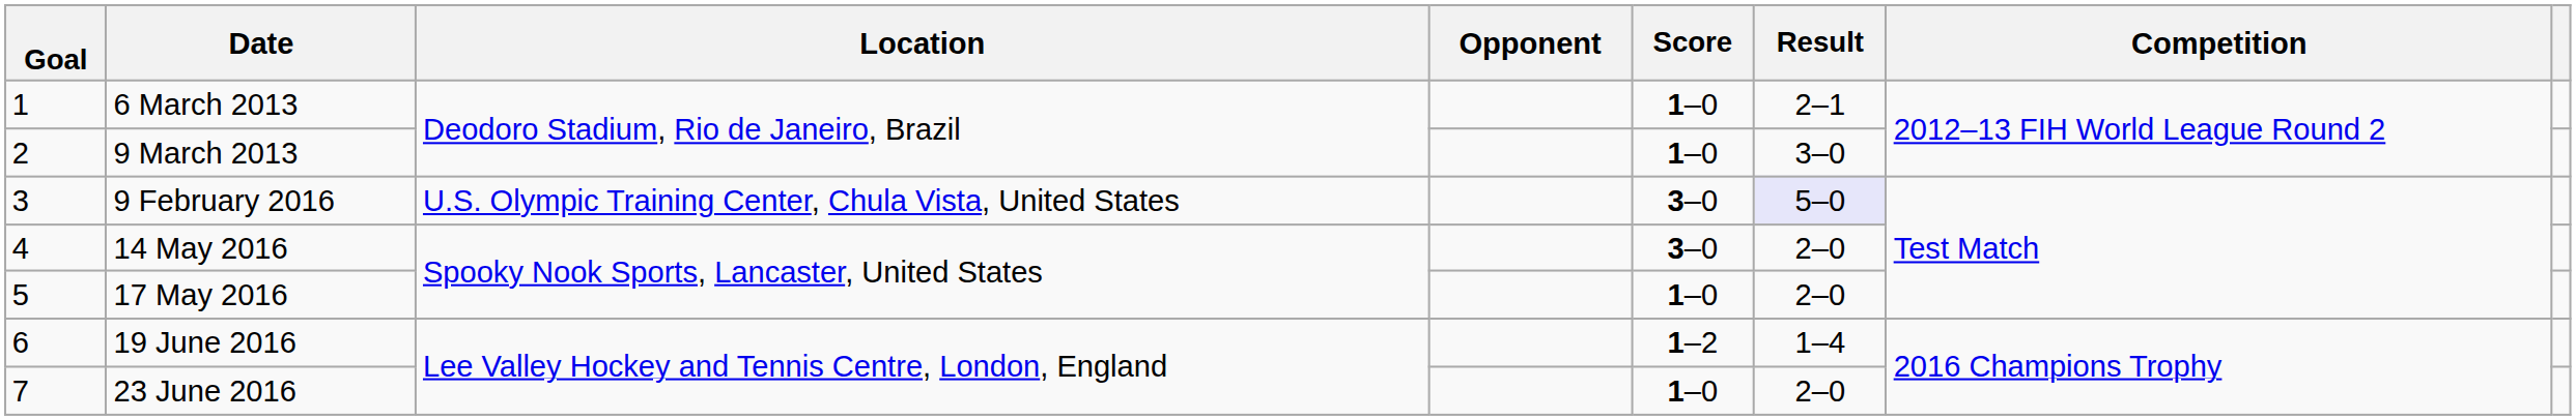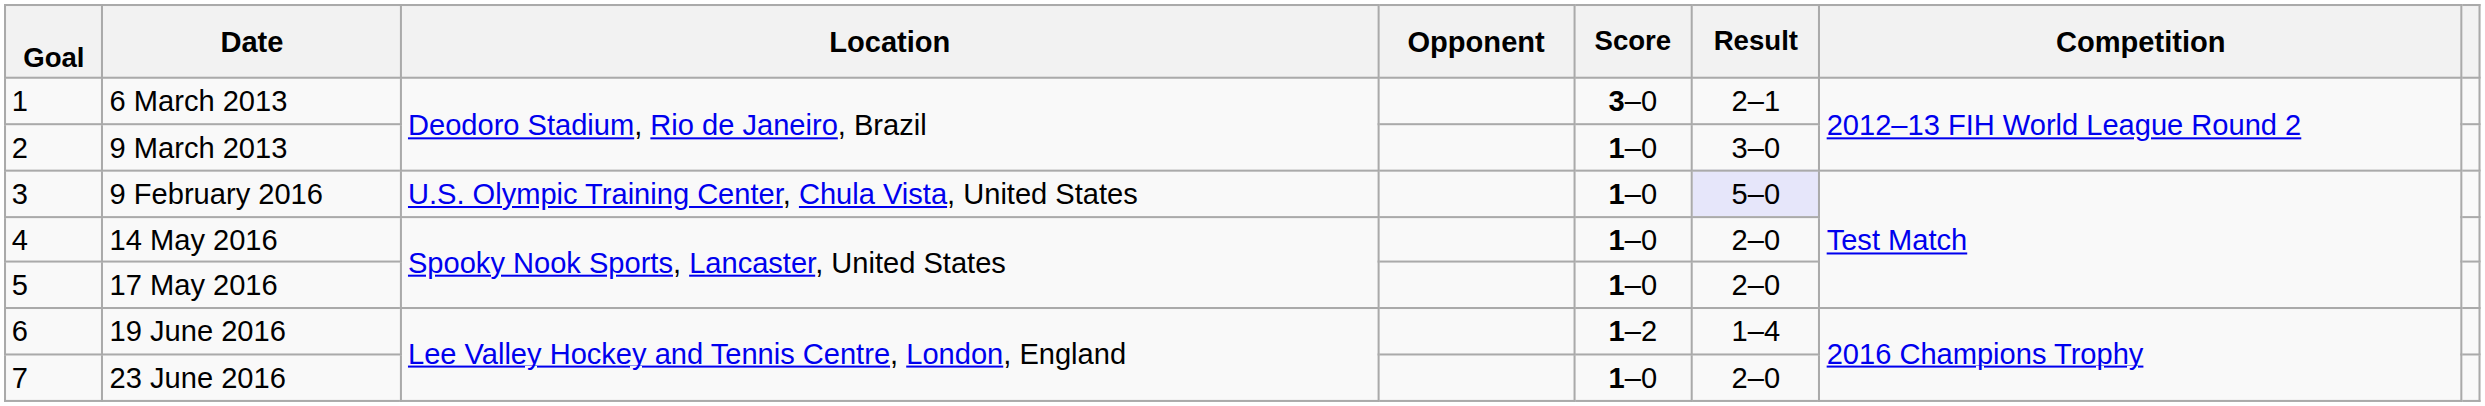6 March 2013 | Score: 1–0 -> 3–0
9 February 2016 | Score: 3–0 -> 1–0
14 May 2016 | Score: 3–0 -> 1–0
